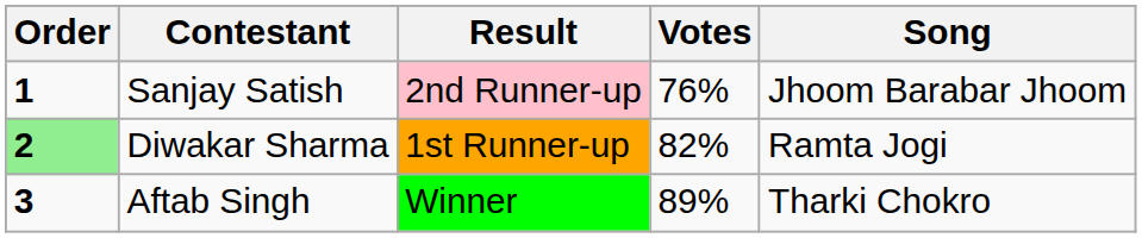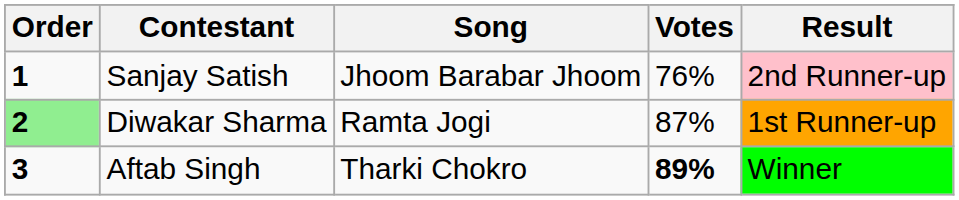columns swapped: Song <-> Result
Diwakar Sharma | Votes: 82% -> 87%
Aftab Singh | Votes: normal -> bold
